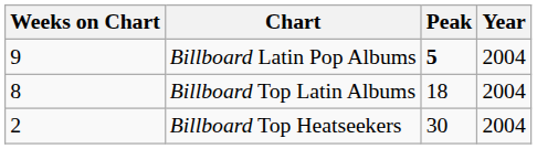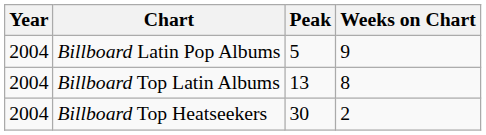columns swapped: Year <-> Weeks on Chart
Billboard Latin Pop Albums | Peak: bold -> normal
Billboard Top Latin Albums | Peak: 18 -> 13
